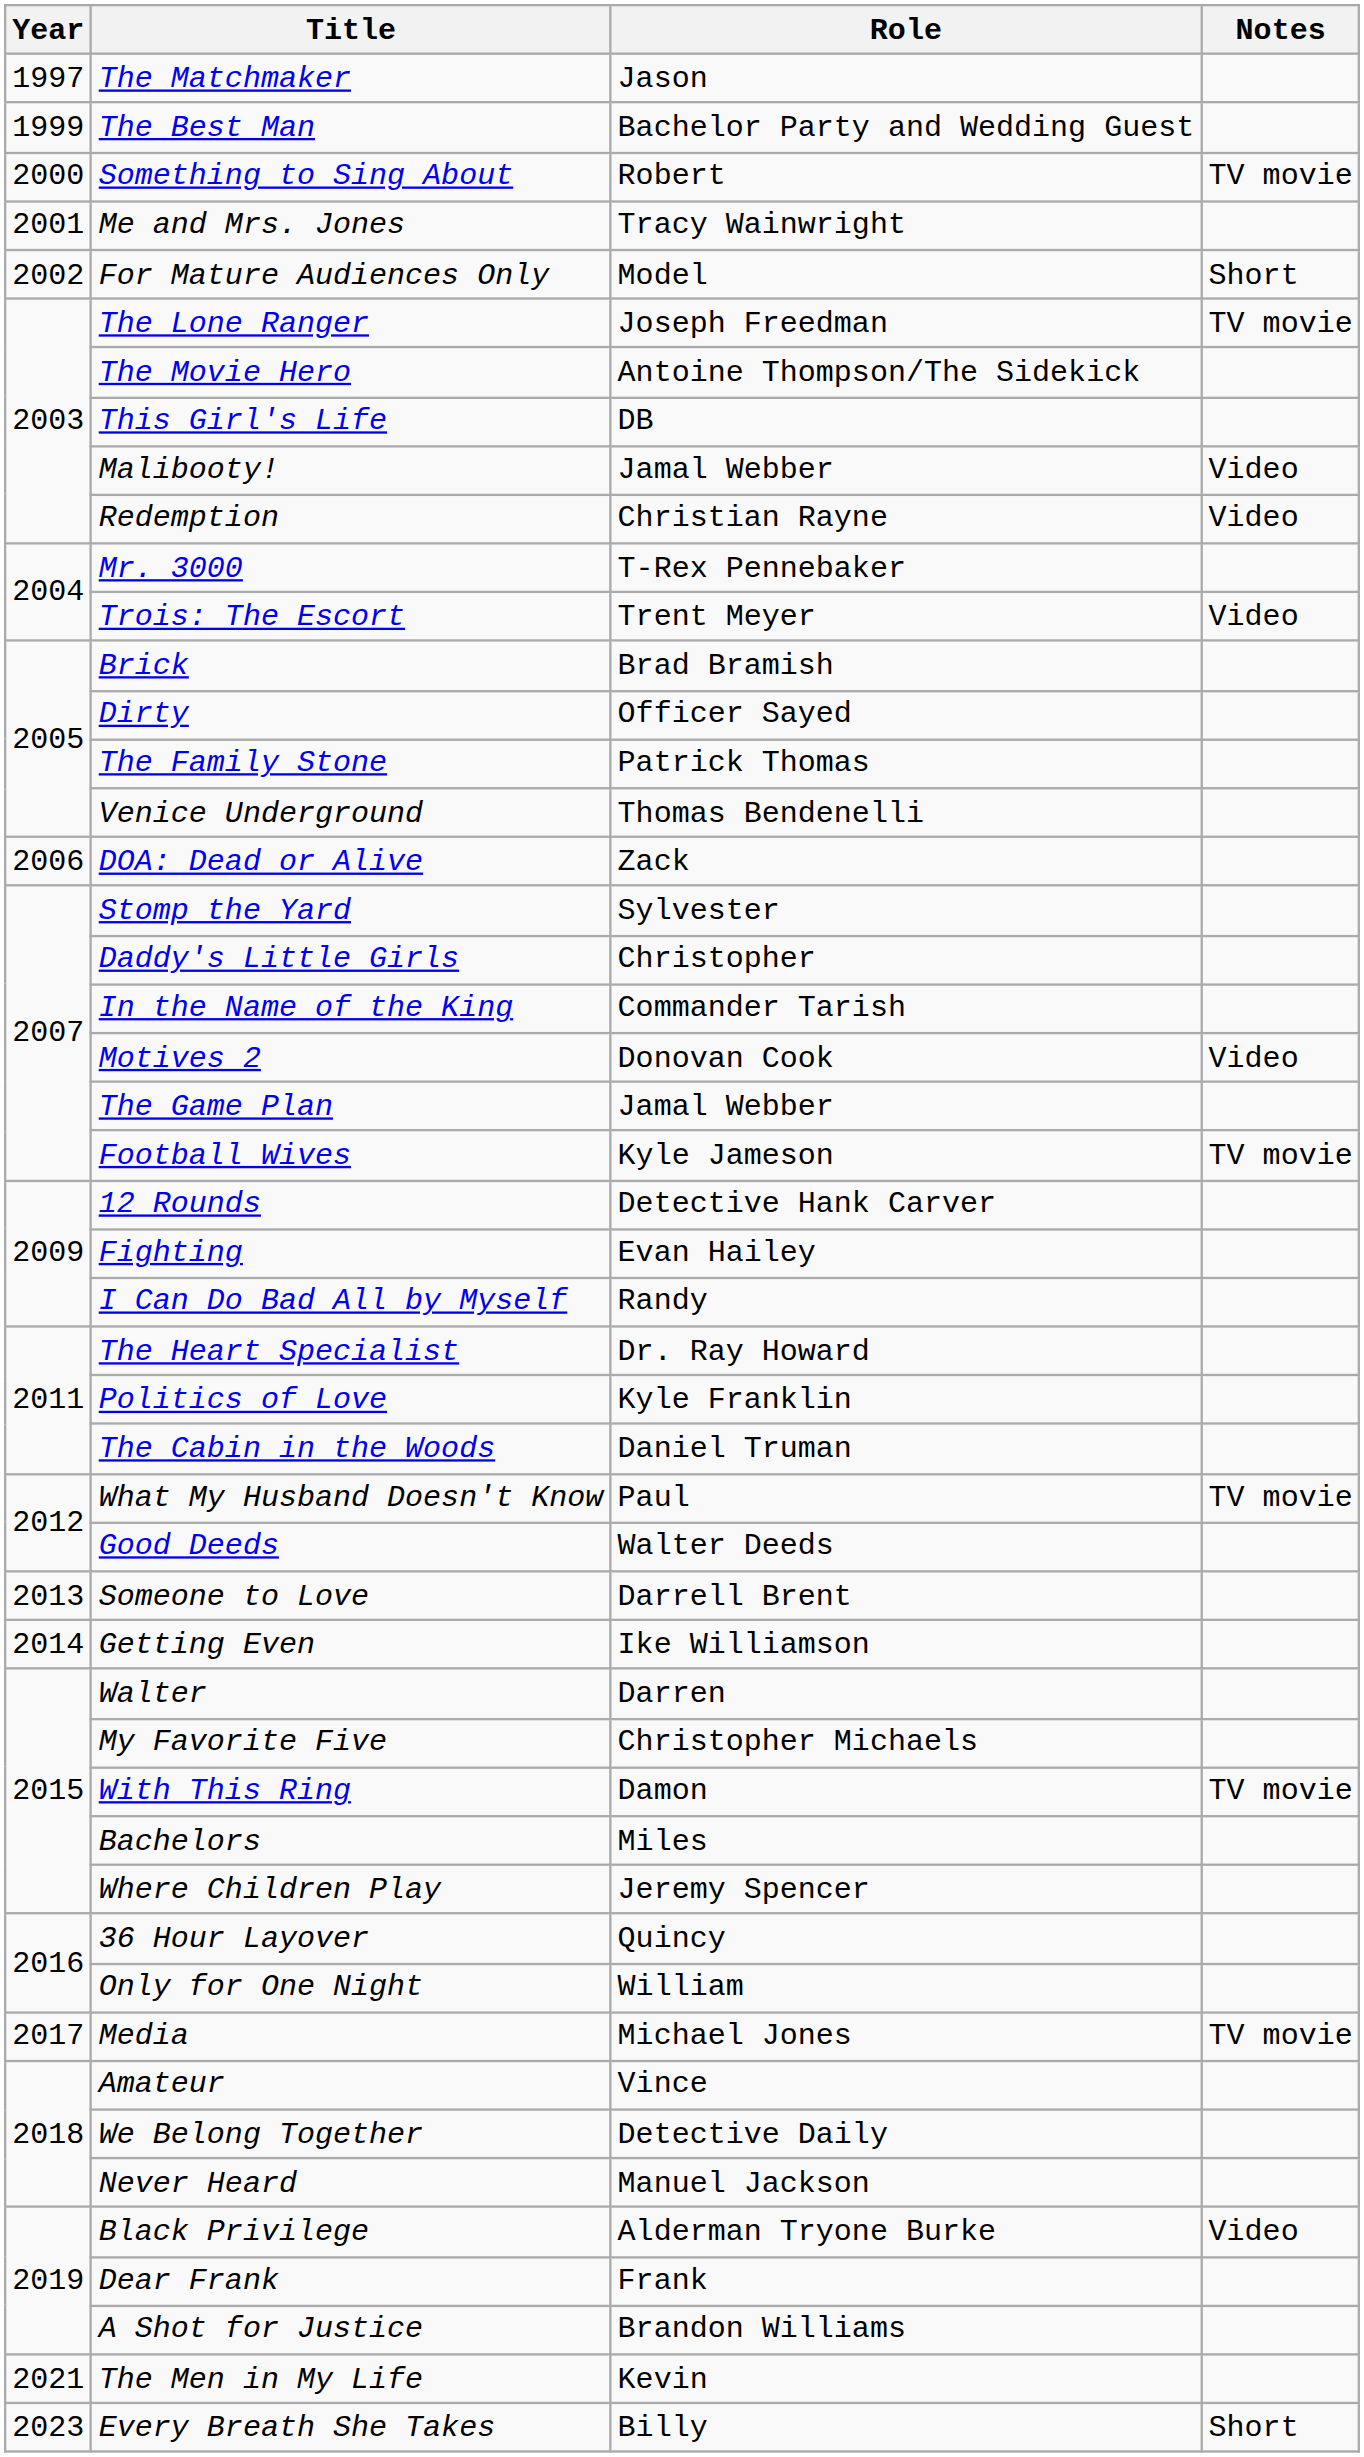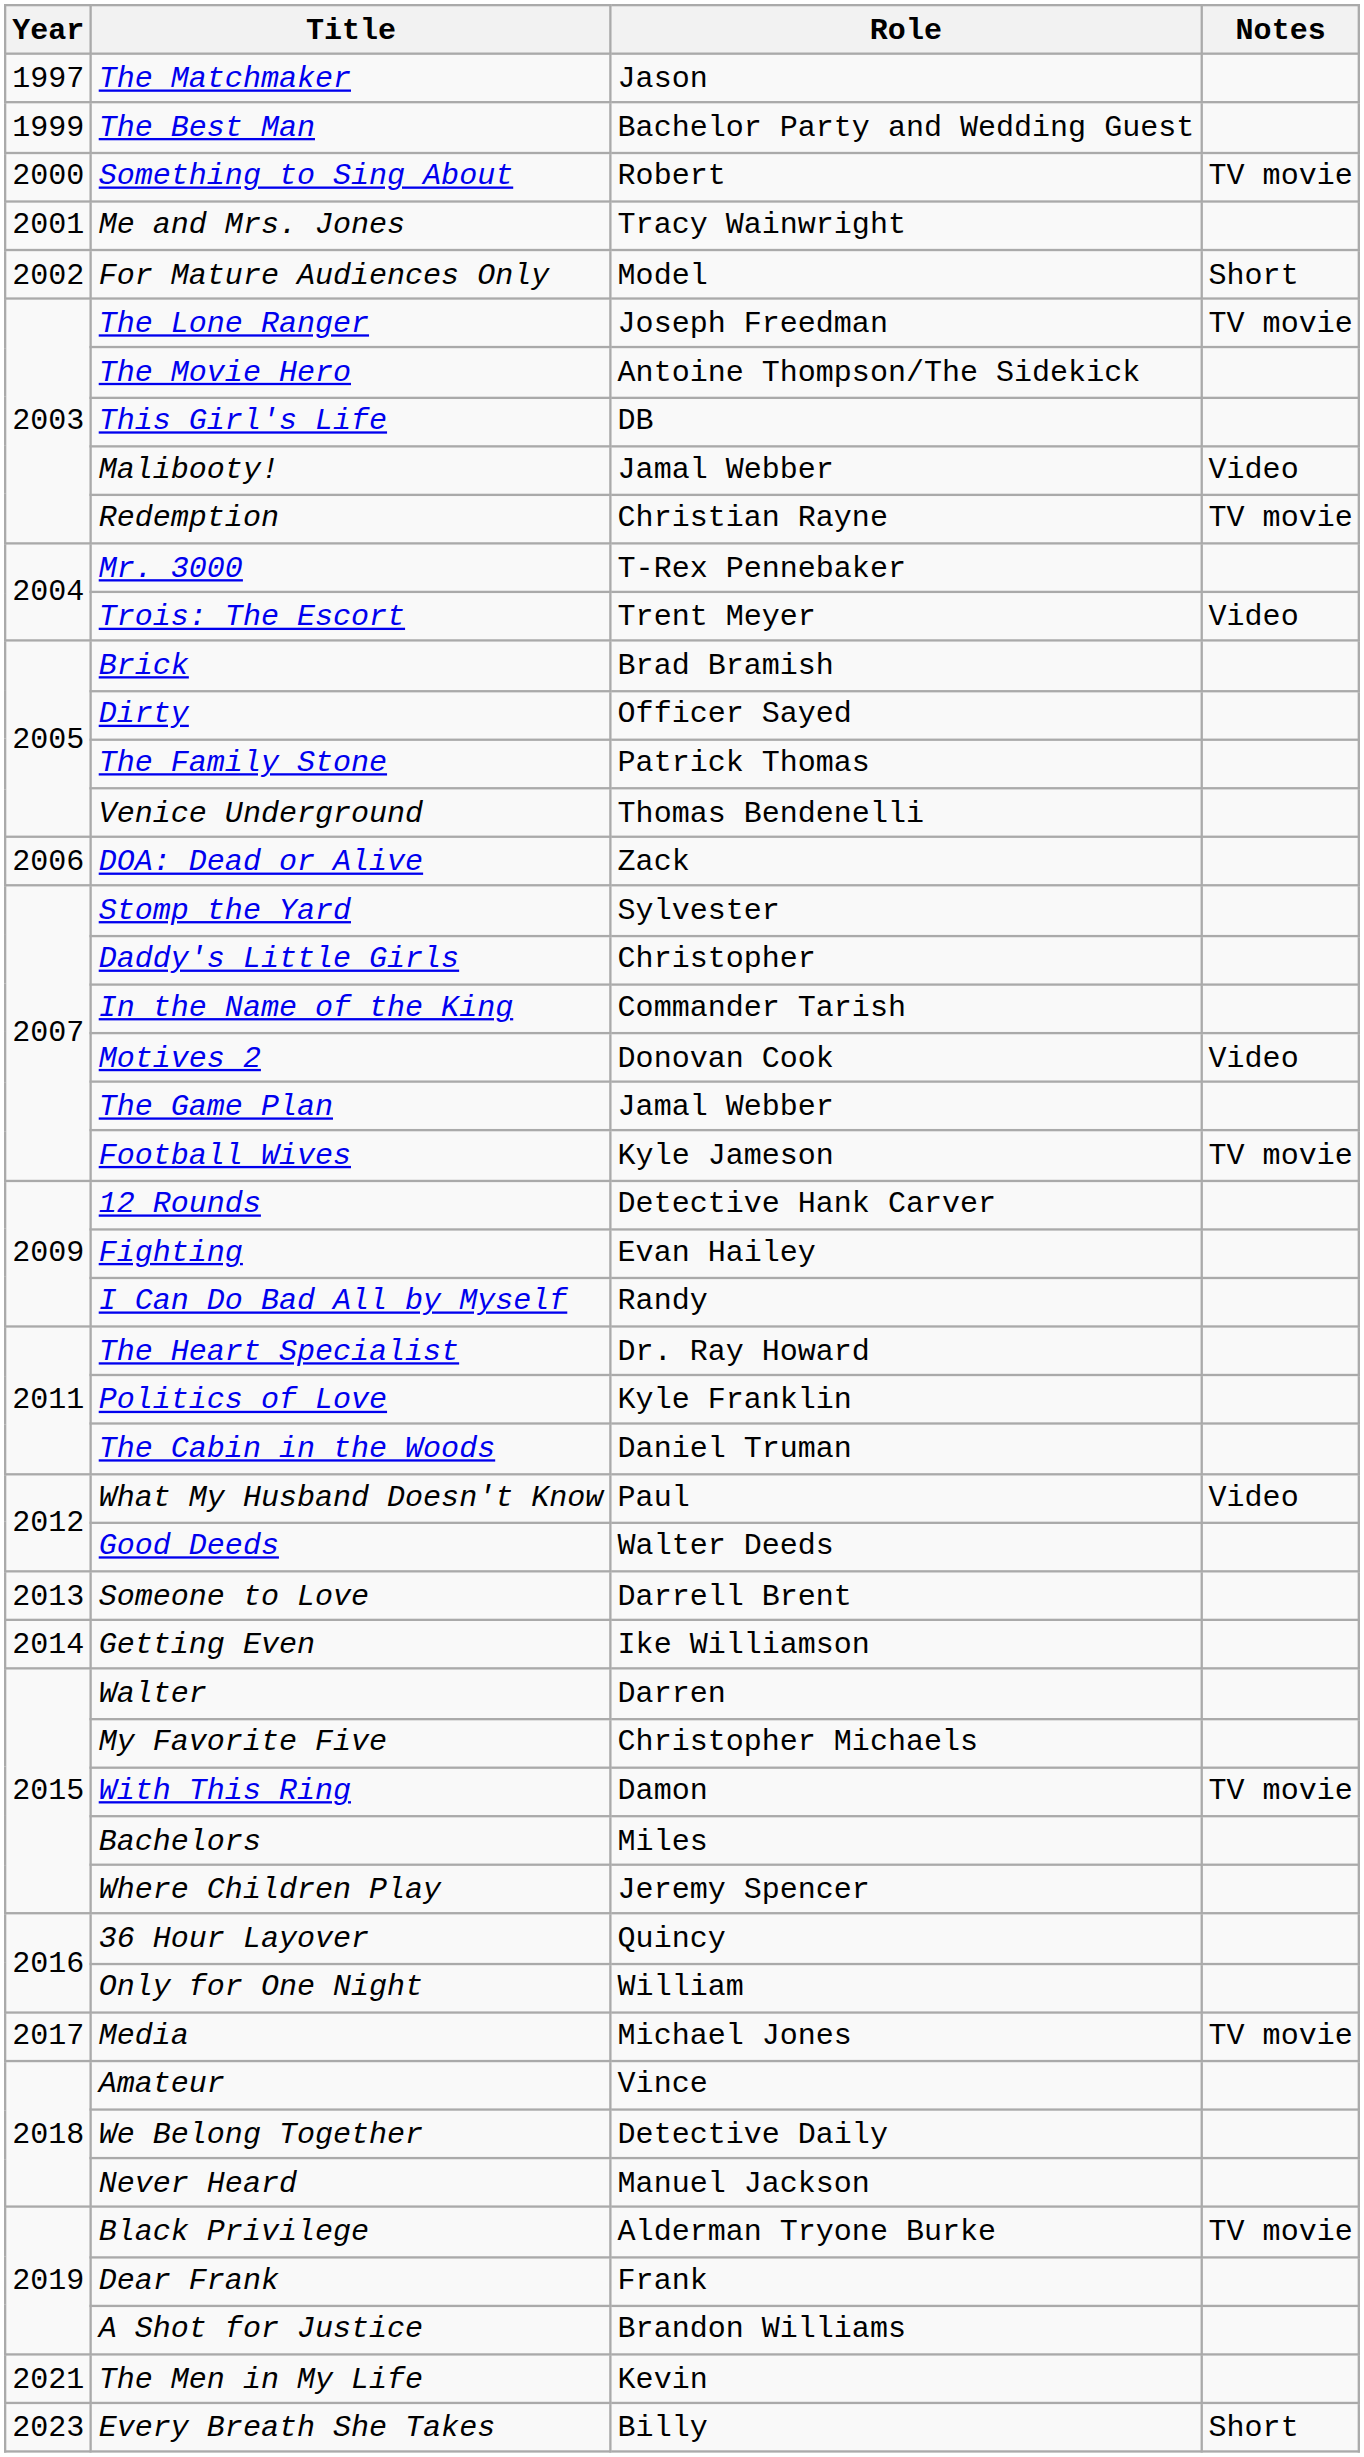Redemption | Notes: Video -> TV movie
What My Husband Doesn't Know | Notes: TV movie -> Video
Black Privilege | Notes: Video -> TV movie
